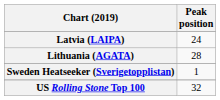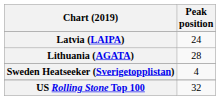Sweden Heatseeker (Sverigetopplistan) | Peak position: 1 -> 4
